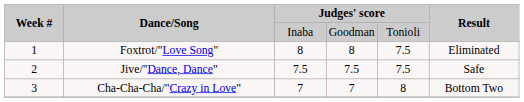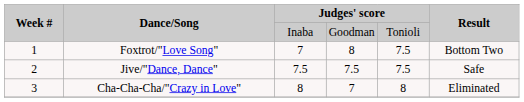Foxtrot/"Love Song" | column 3: 8 -> 7
Foxtrot/"Love Song" | Result: Eliminated -> Bottom Two
Cha-Cha-Cha/"Crazy in Love" | column 3: 7 -> 8
Cha-Cha-Cha/"Crazy in Love" | Result: Bottom Two -> Eliminated
